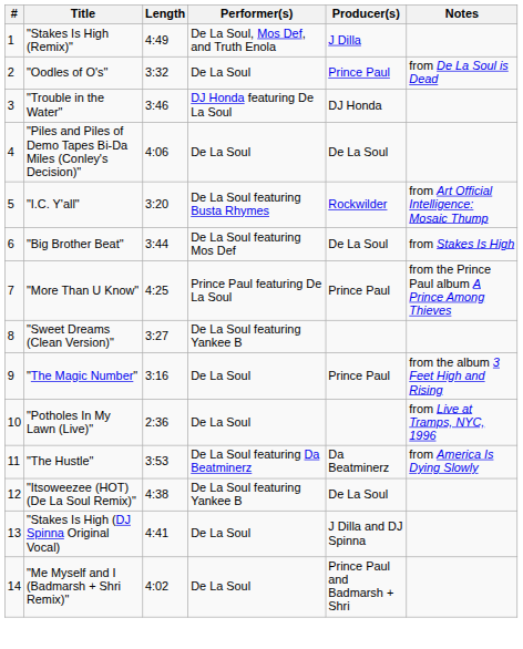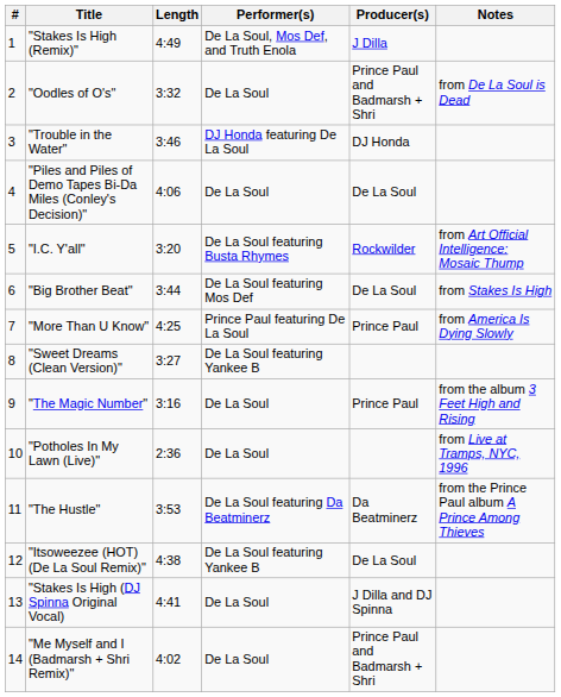"Oodles of O's" | Producer(s): Prince Paul -> Prince Paul and Badmarsh + Shri
"More Than U Know" | Notes: from the Prince Paul album A Prince Among Thieves -> from America Is Dying Slowly
"The Hustle" | Notes: from America Is Dying Slowly -> from the Prince Paul album A Prince Among Thieves
